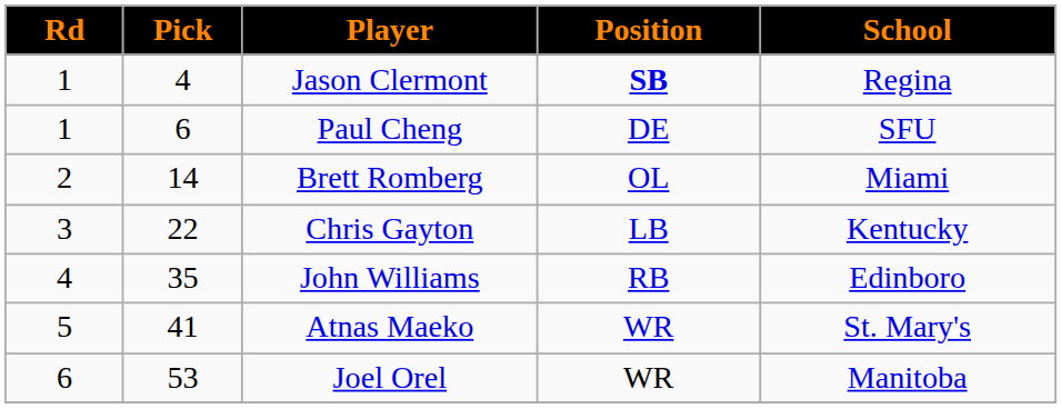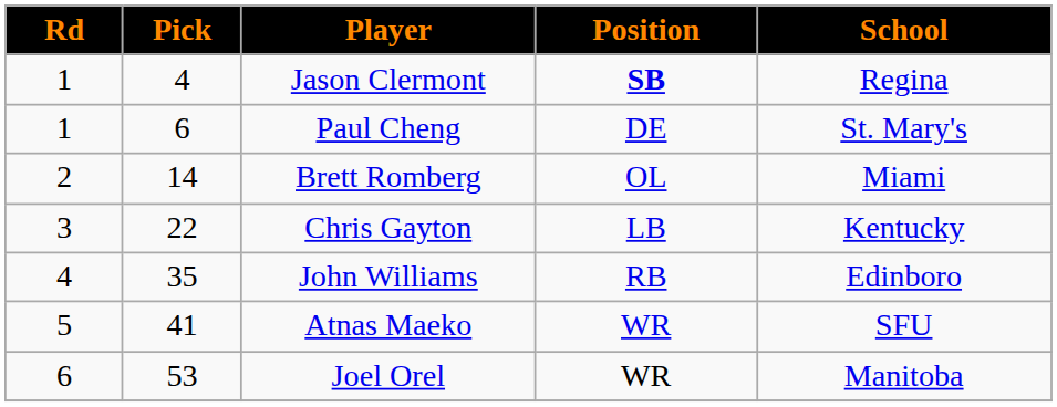Paul Cheng | School: SFU -> St. Mary's
Atnas Maeko | School: St. Mary's -> SFU
